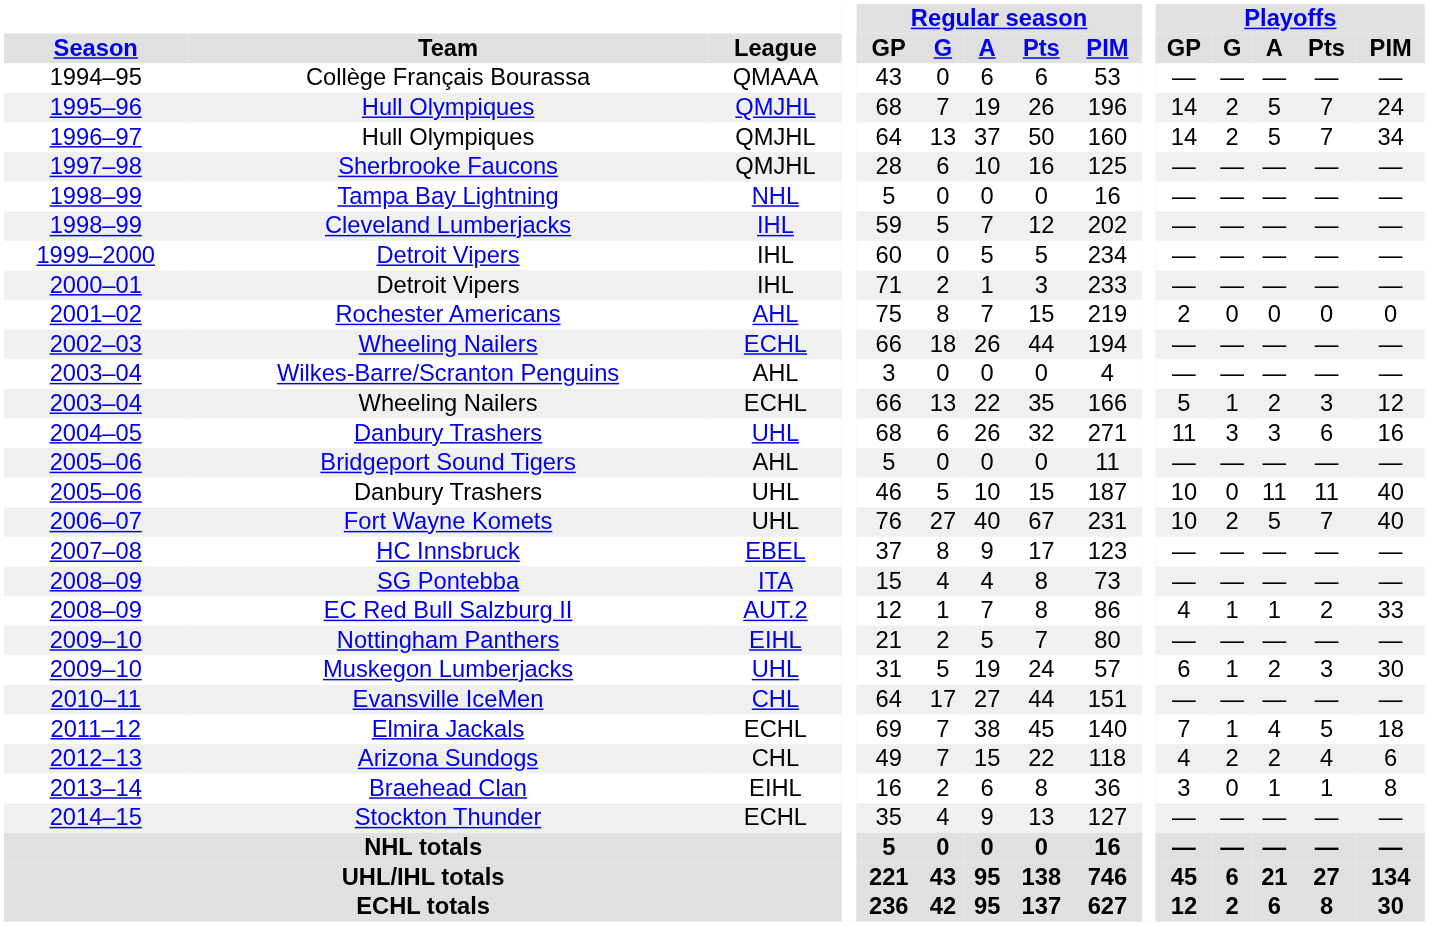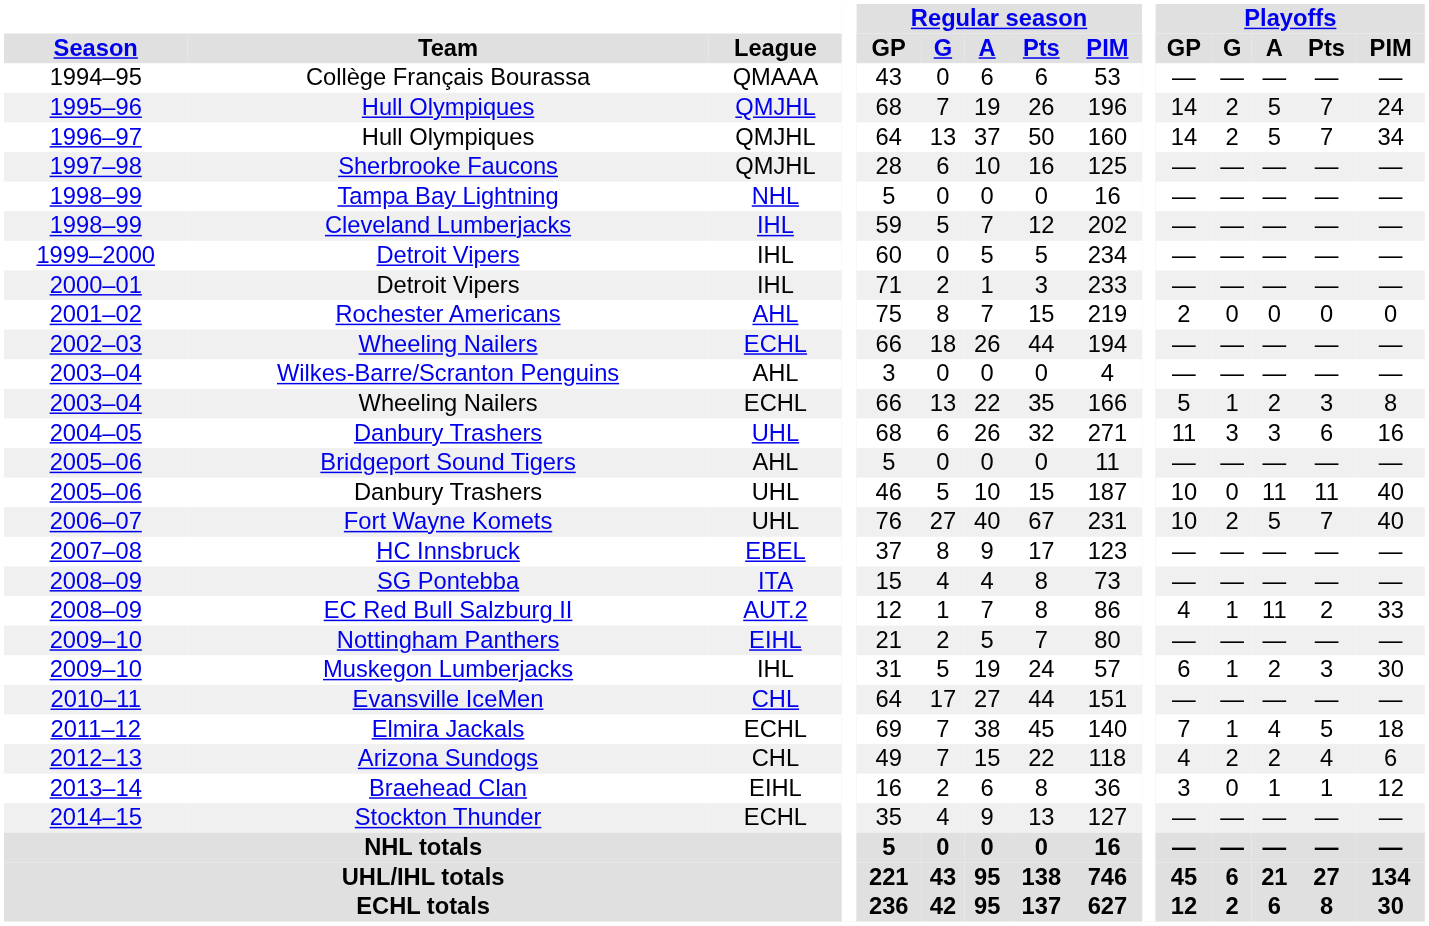2003–04 / Wheeling Nailers | Playoffs / PIM: 12 -> 8
EC Red Bull Salzburg II | Playoffs / A: 1 -> 11
Muskegon Lumberjacks | League: UHL -> IHL
Braehead Clan | Playoffs / PIM: 8 -> 12
